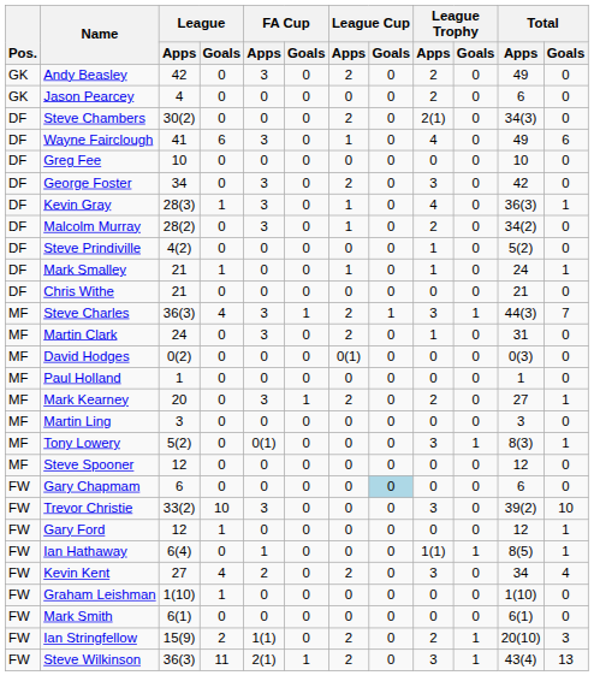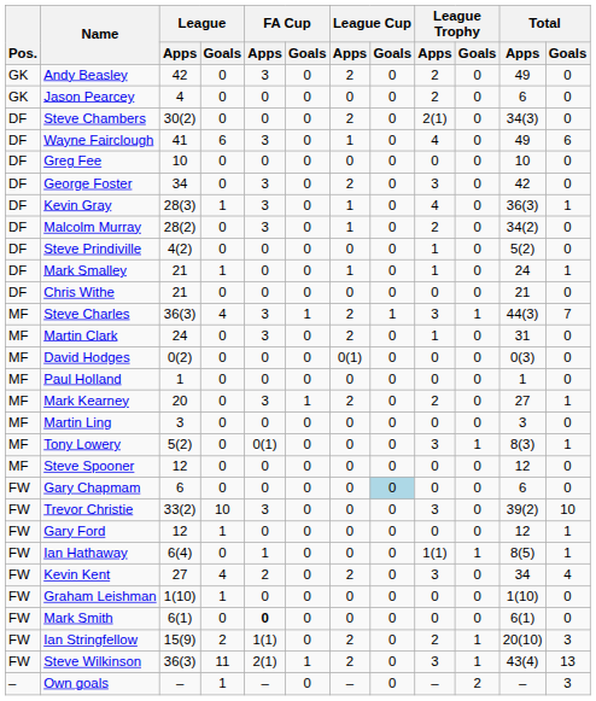Mark Smith | FA Cup / Apps: normal -> bold
+ row: – | Own goals | – | 1 | – | 0 | – | 0 | – | 2 | – | 3
